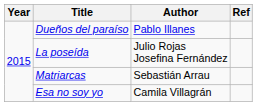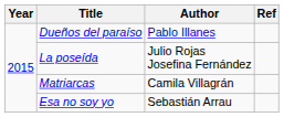Matriarcas | Author: Sebastián Arrau -> Camila Villagrán
Esa no soy yo | Author: Camila Villagrán -> Sebastián Arrau
